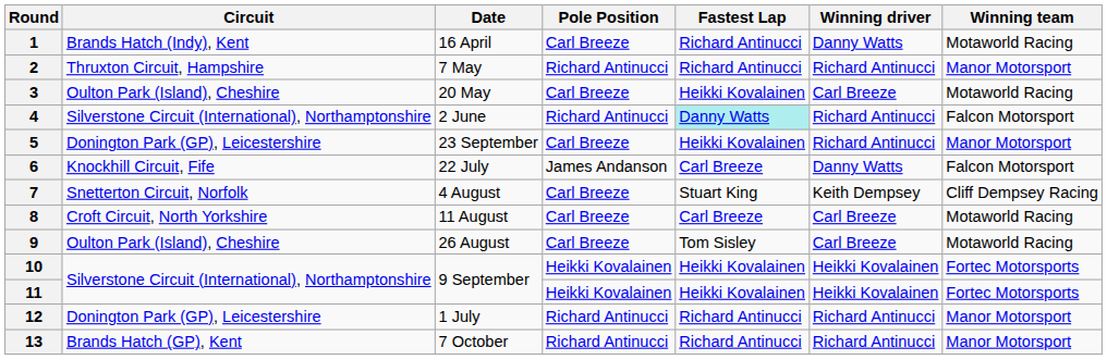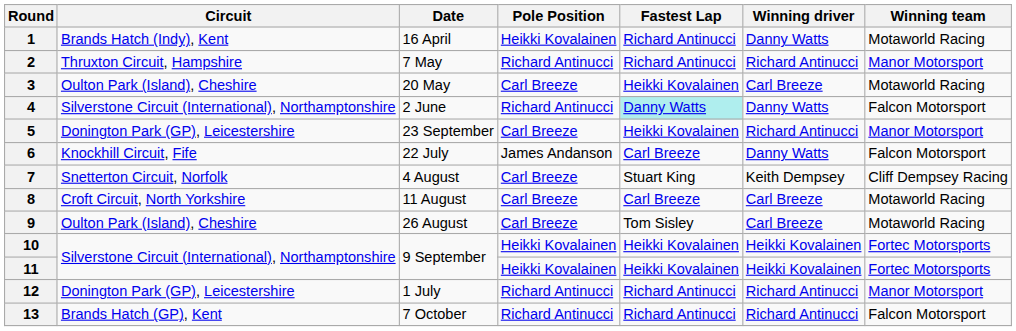1 | Pole Position: Carl Breeze -> Heikki Kovalainen
4 | Winning driver: Richard Antinucci -> Danny Watts
13 | Winning team: Manor Motorsport -> Falcon Motorsport
